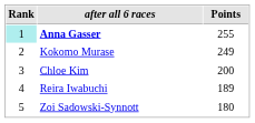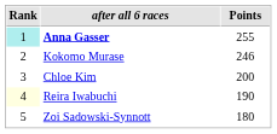Kokomo Murase | Points: 249 -> 246
Reira Iwabuchi | Rank: no background -> lightyellow background
Reira Iwabuchi | Points: 189 -> 190
